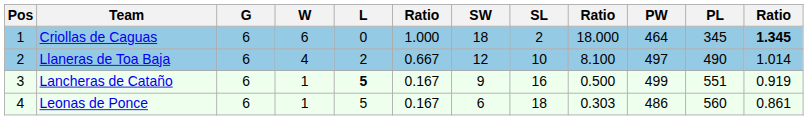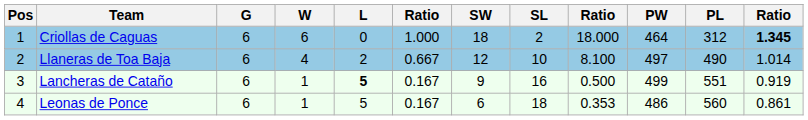Criollas de Caguas | PL: 345 -> 312
Leonas de Ponce | column 9: 0.303 -> 0.353
